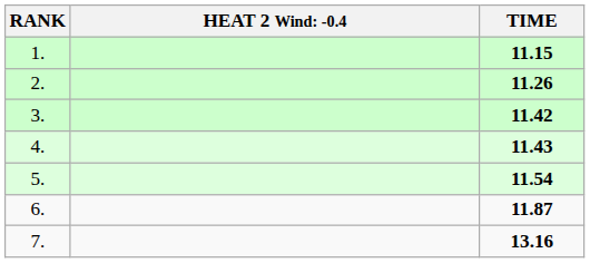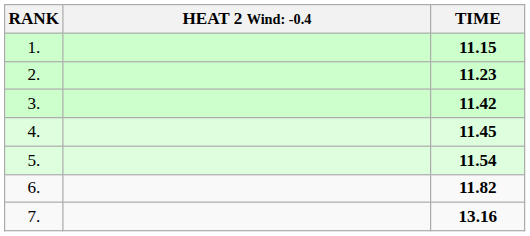2. | TIME: 11.26 -> 11.23
4. | TIME: 11.43 -> 11.45
6. | TIME: 11.87 -> 11.82
